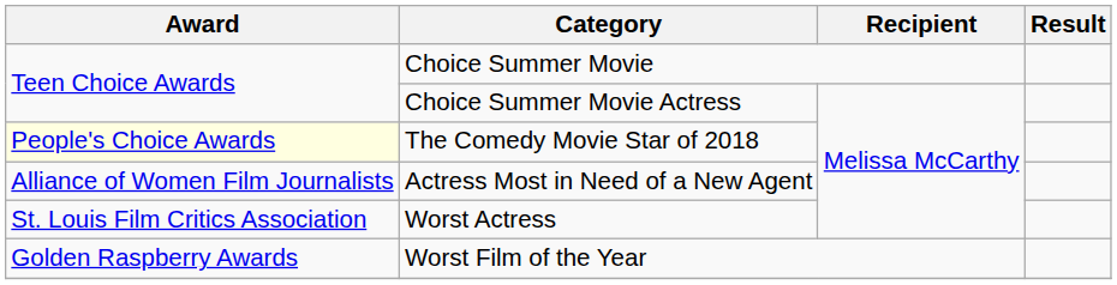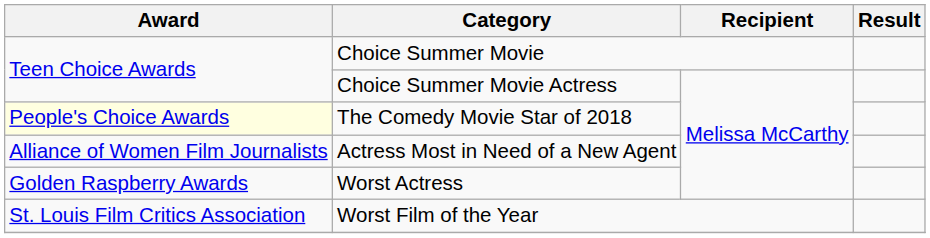Worst Actress | Award: St. Louis Film Critics Association -> Golden Raspberry Awards
Worst Film of the Year | Award: Golden Raspberry Awards -> St. Louis Film Critics Association
